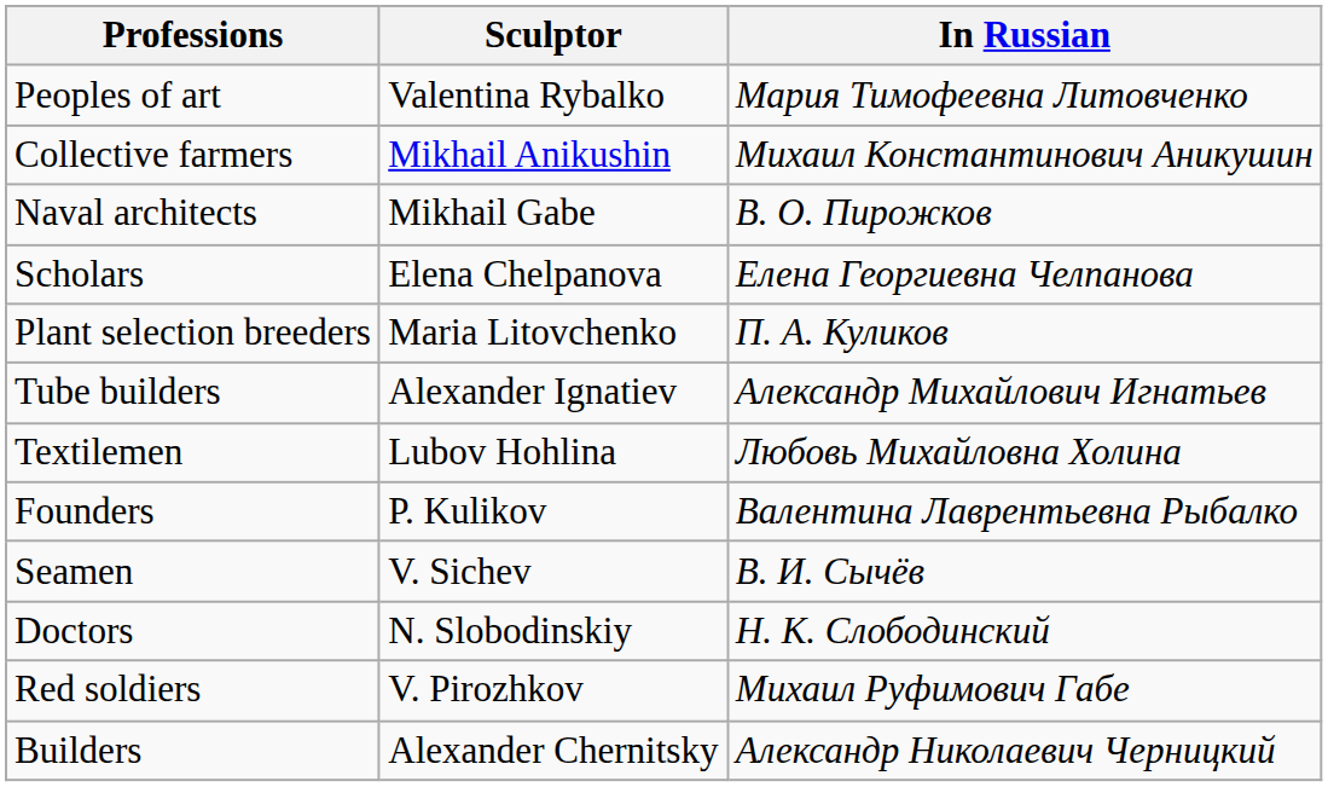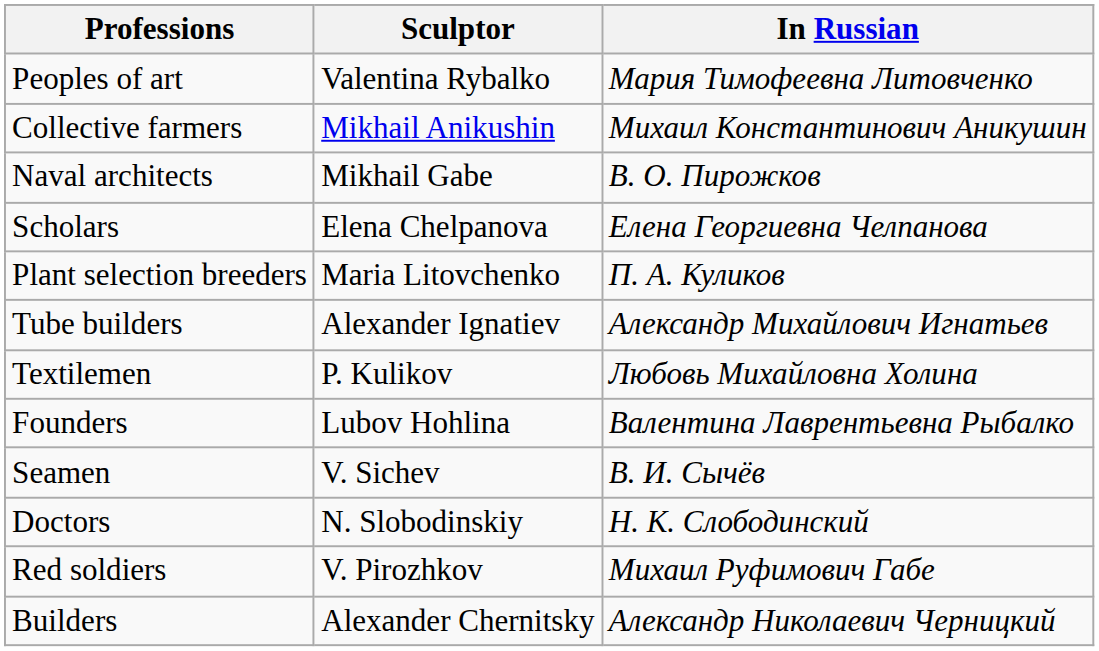Textilemen | Sculptor: Lubov Hohlina -> P. Kulikov
Founders | Sculptor: P. Kulikov -> Lubov Hohlina
